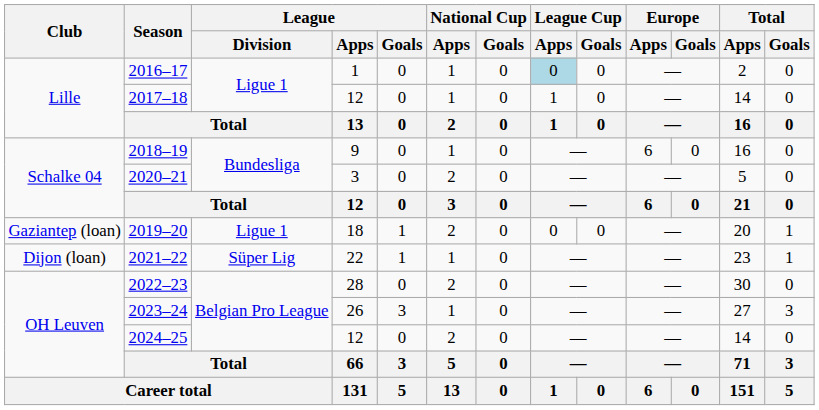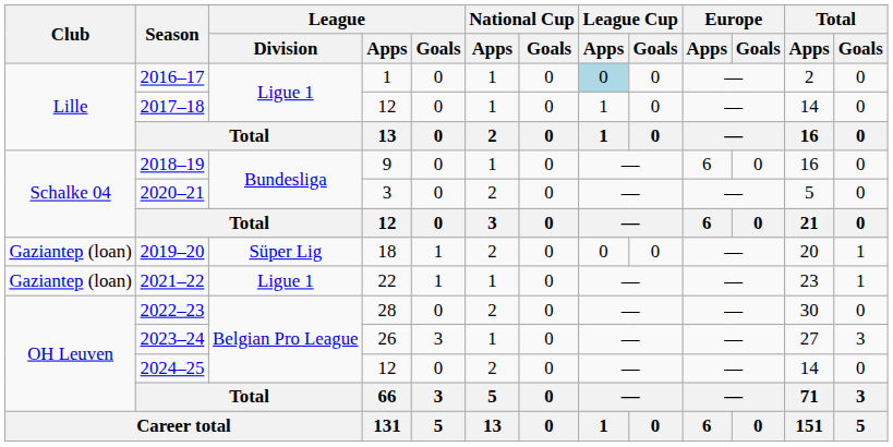2019–20 | League / Division: Ligue 1 -> Süper Lig
2021–22 | Club: Dijon (loan) -> Gaziantep (loan)
2021–22 | League / Division: Süper Lig -> Ligue 1
